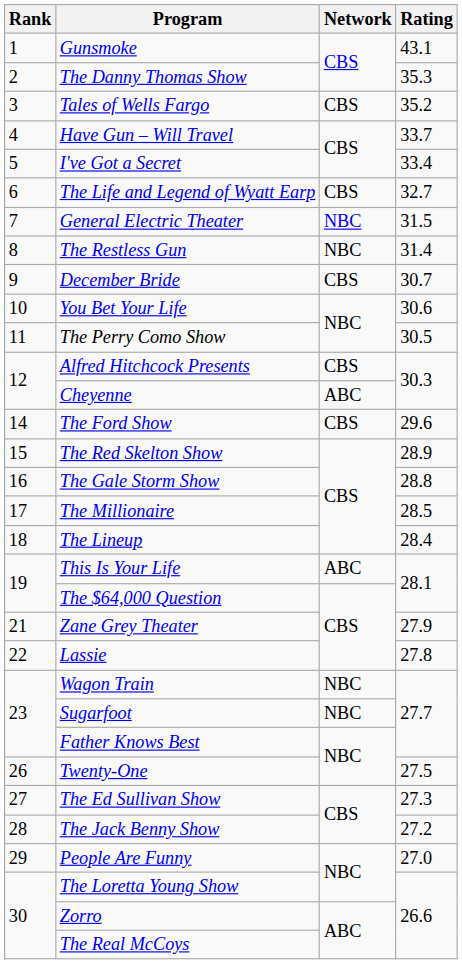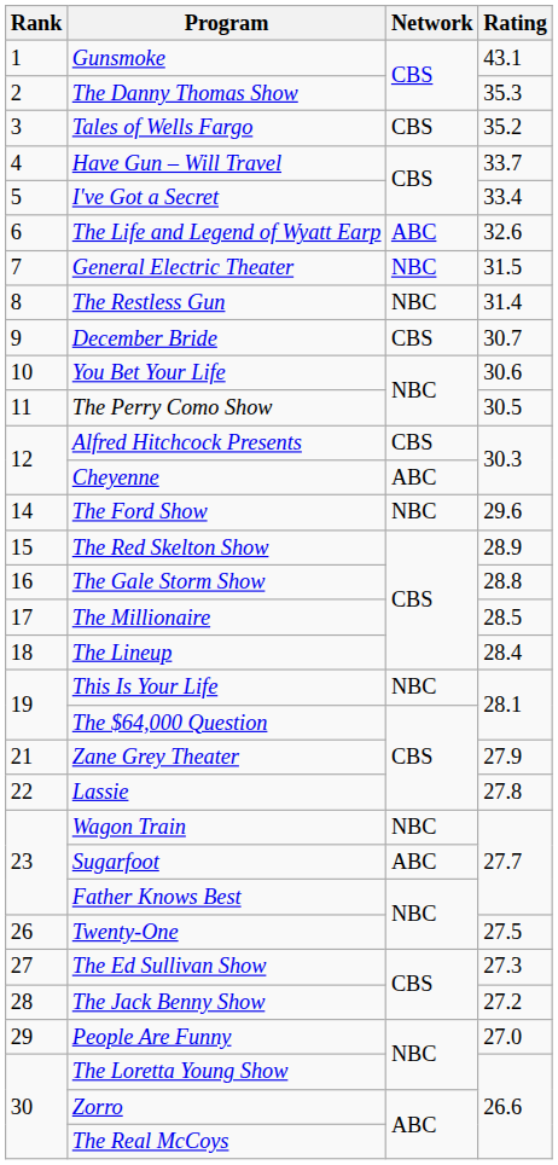The Life and Legend of Wyatt Earp | Network: CBS -> ABC
The Life and Legend of Wyatt Earp | Rating: 32.7 -> 32.6
The Ford Show | Network: CBS -> NBC
This Is Your Life | Network: ABC -> NBC
Sugarfoot | Network: NBC -> ABC
